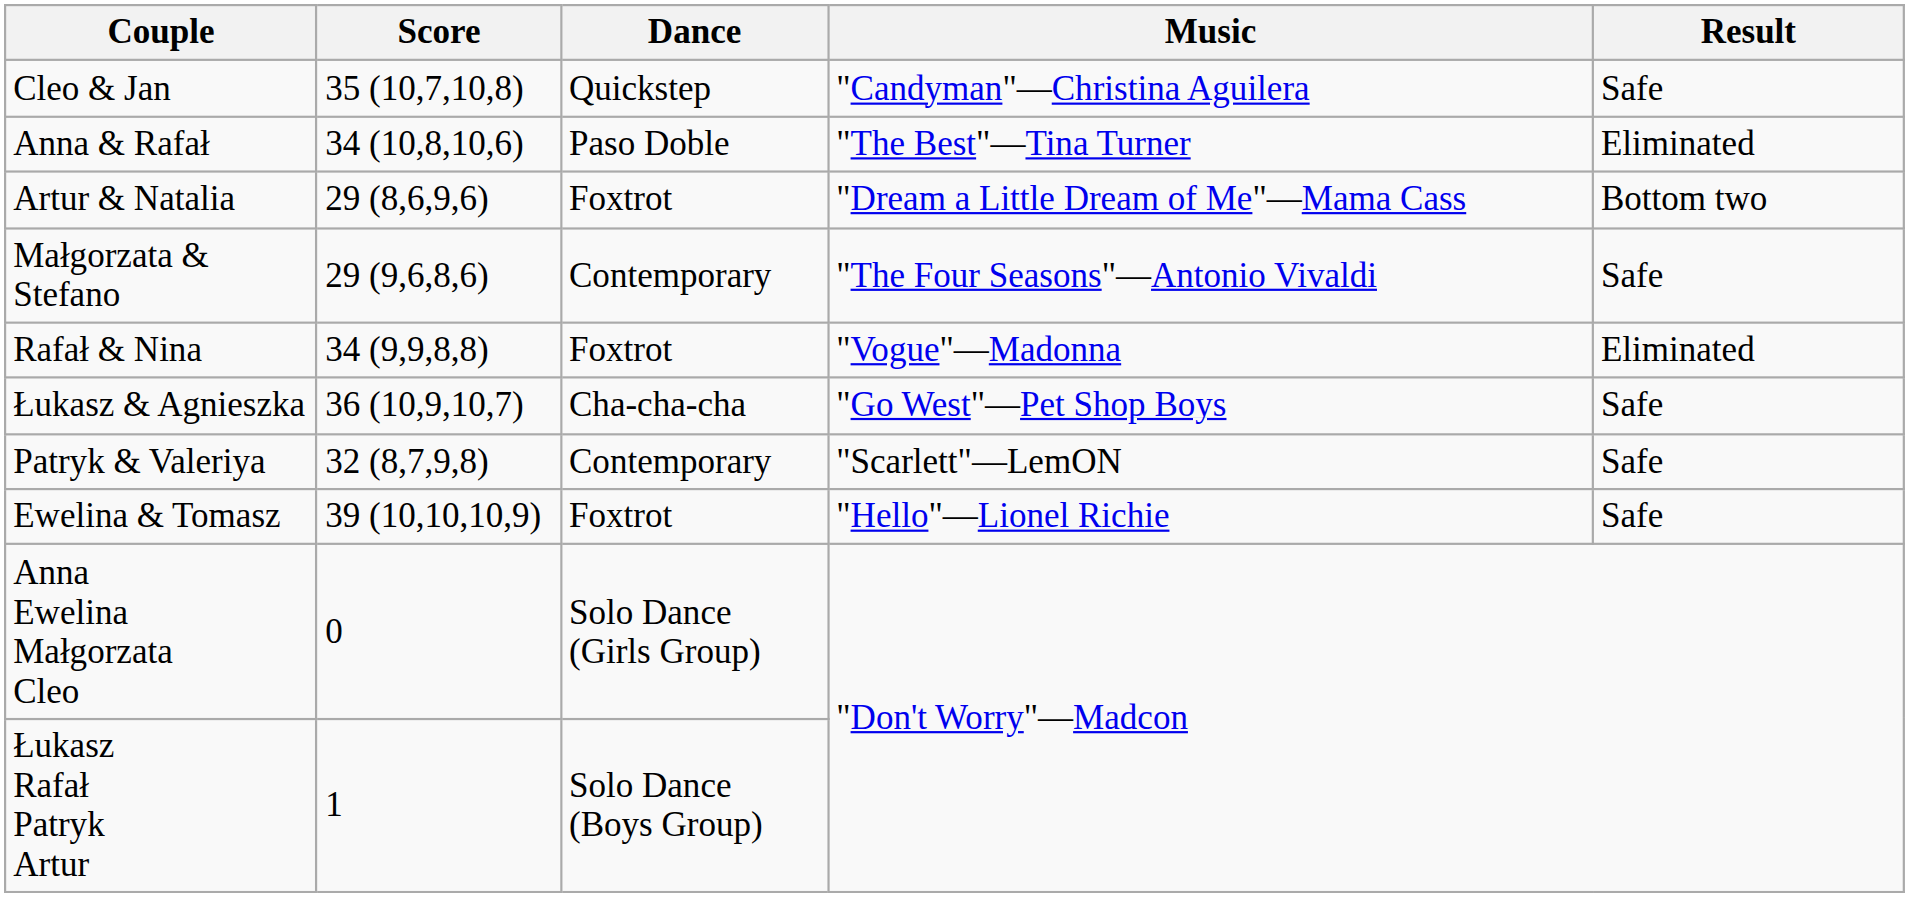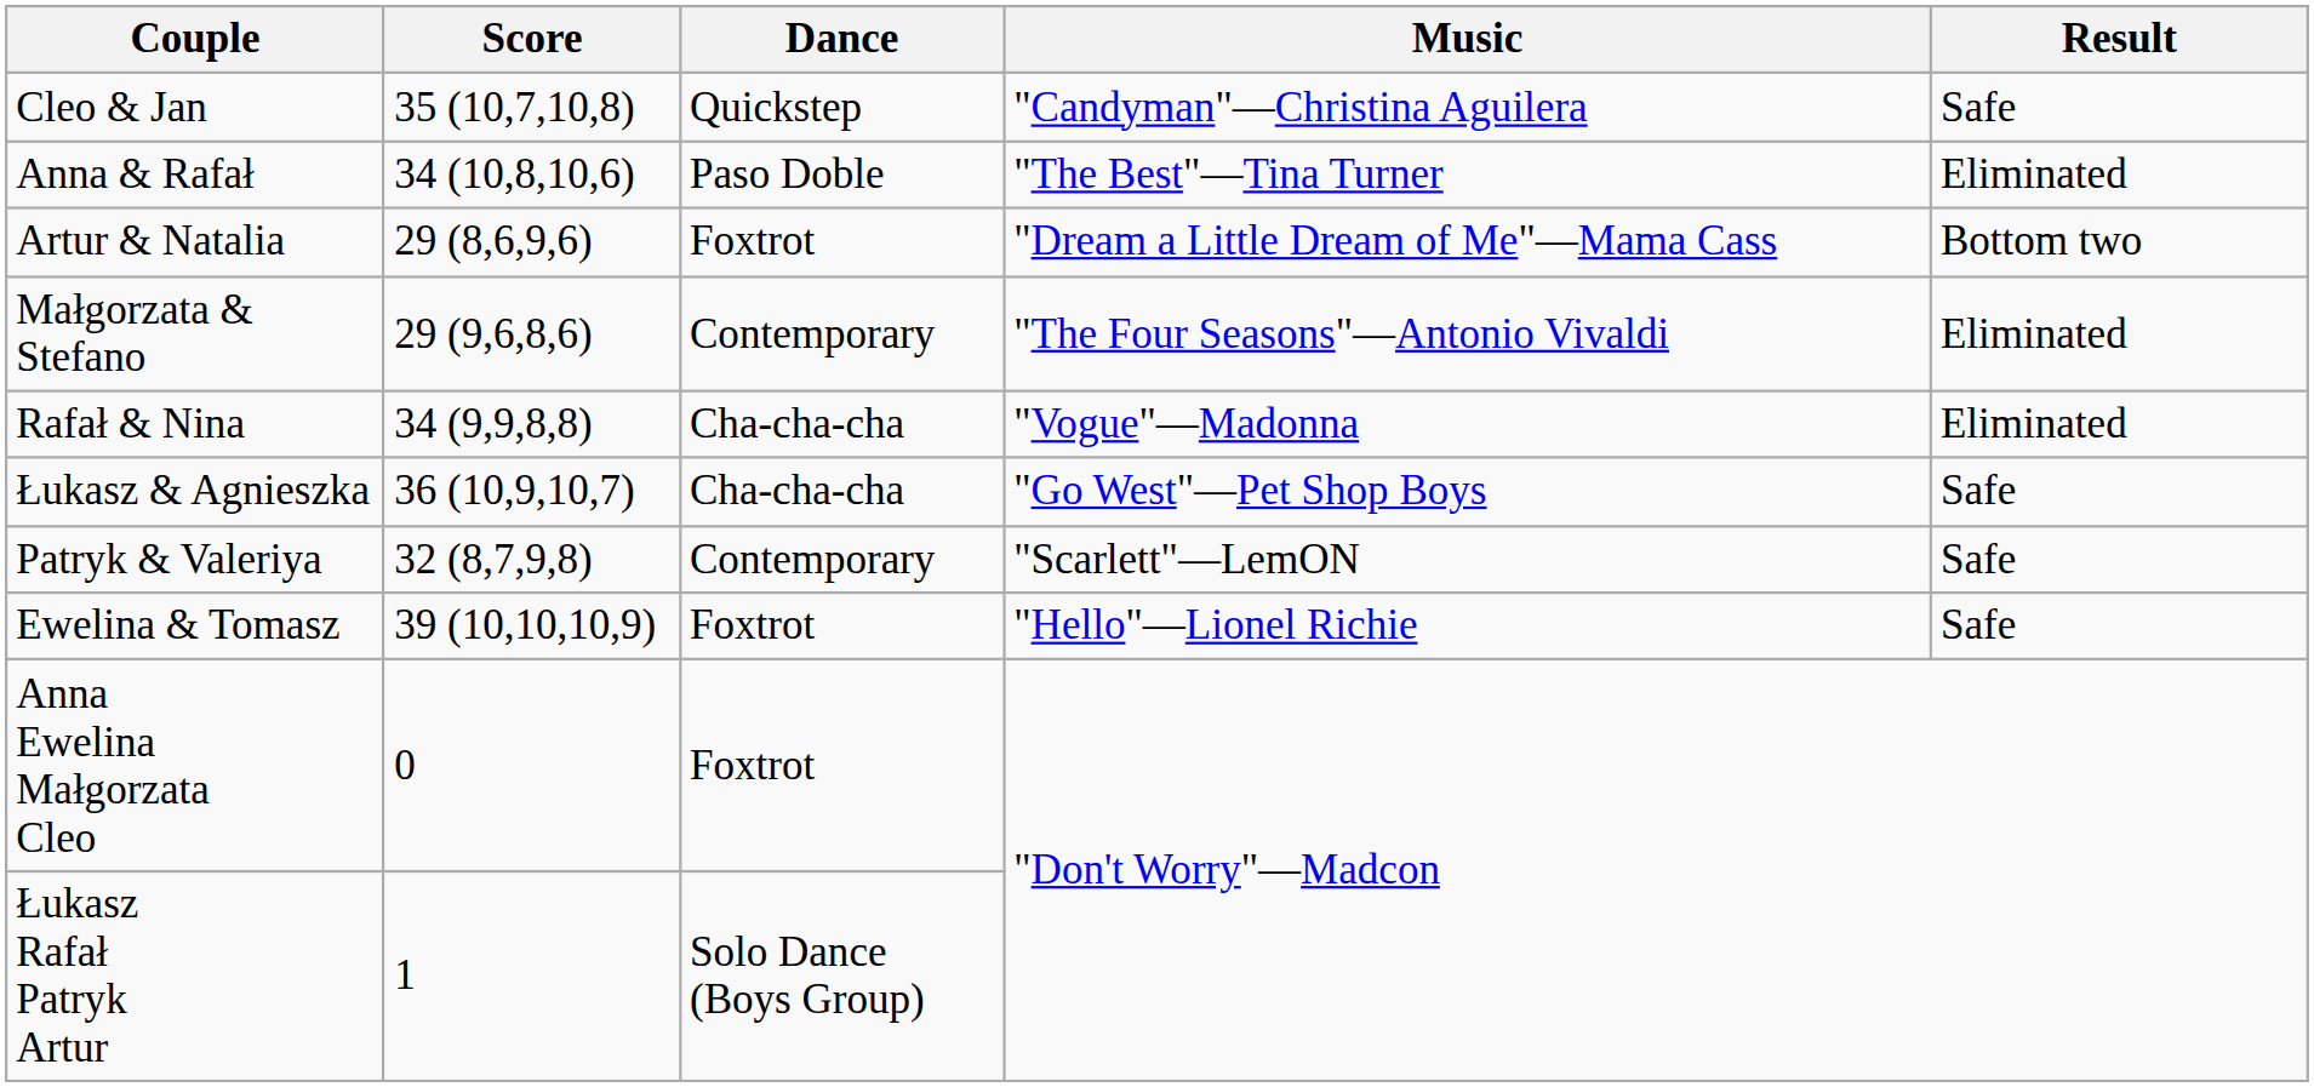Małgorzata & Stefano | Result: Safe -> Eliminated
Rafał & Nina | Dance: Foxtrot -> Cha-cha-cha
Anna Ewelina Małgorzata Cleo | Dance: Solo Dance (Girls Group) -> Foxtrot
